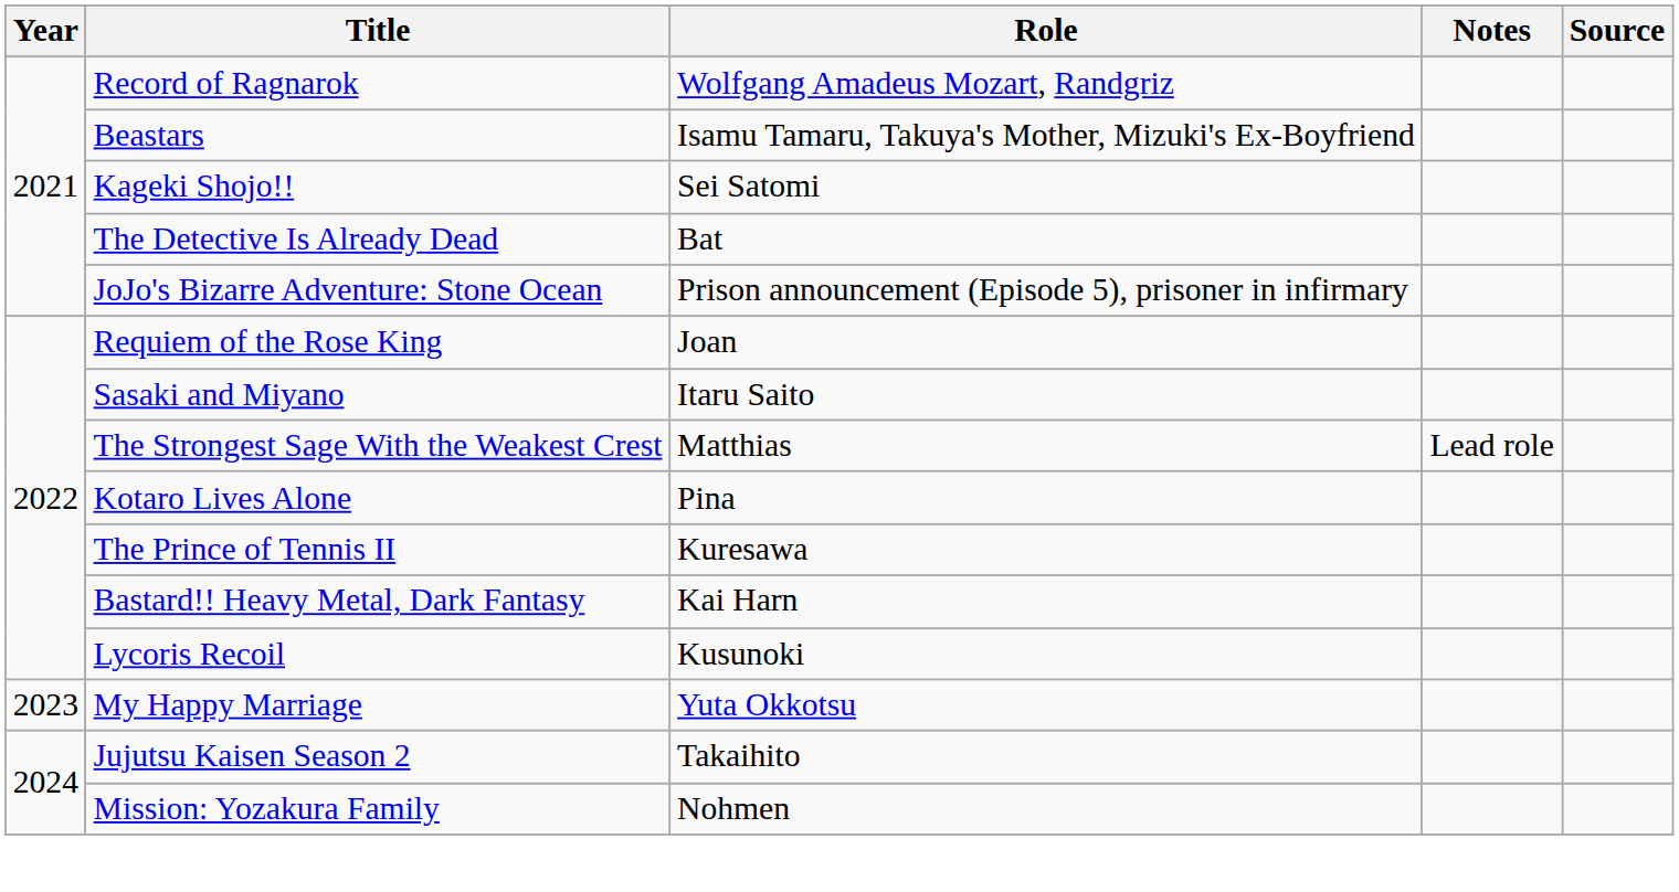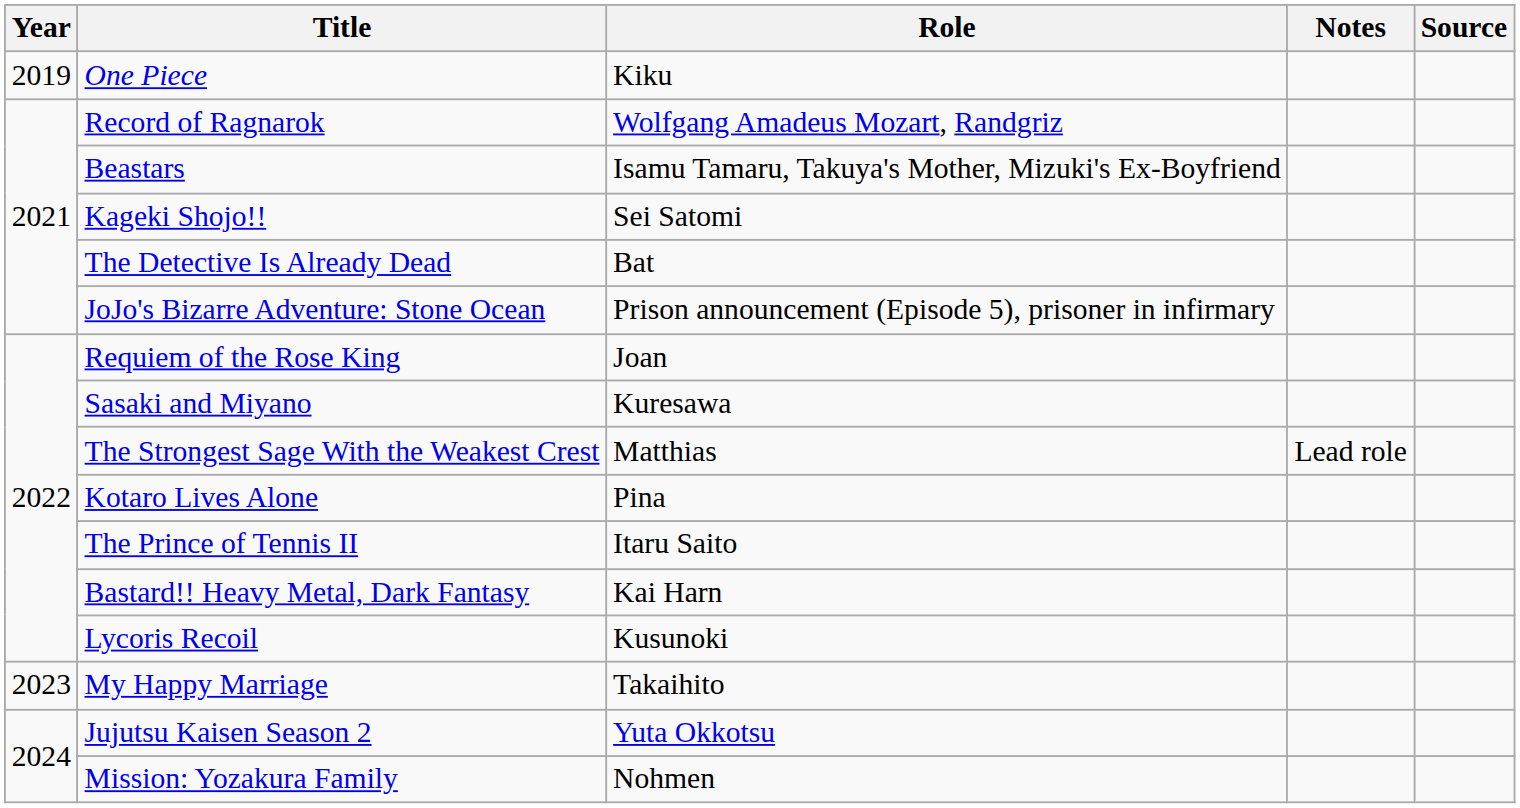+ row: 2019 | One Piece | Kiku
Sasaki and Miyano | Role: Itaru Saito -> Kuresawa
The Prince of Tennis II | Role: Kuresawa -> Itaru Saito
My Happy Marriage | Role: Yuta Okkotsu -> Takaihito
Jujutsu Kaisen Season 2 | Role: Takaihito -> Yuta Okkotsu
